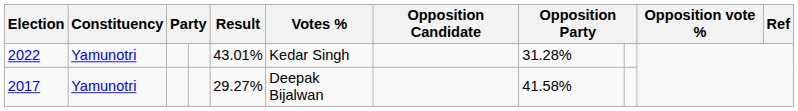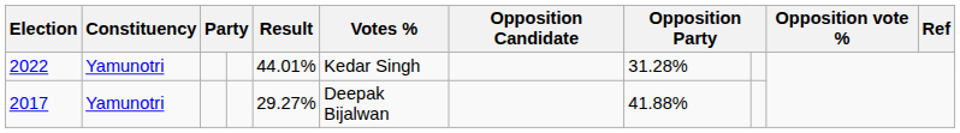2022 | Result: 43.01% -> 44.01%
2017 | column 8: 41.58% -> 41.88%
